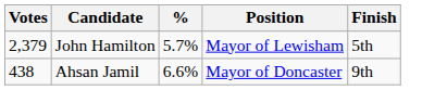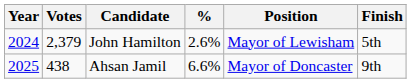+ column: Year | 2024 | 2025
John Hamilton | %: 5.7% -> 2.6%
